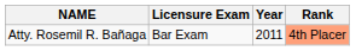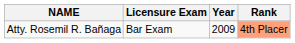Atty. Rosemil R. Bañaga | Year: 2011 -> 2009
